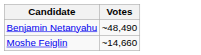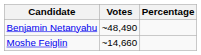+ column: Percentage
